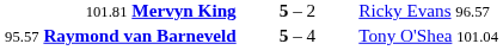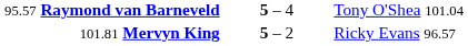rows swapped: 101.81 Mervyn King <-> 95.57 Raymond van Barneveld
